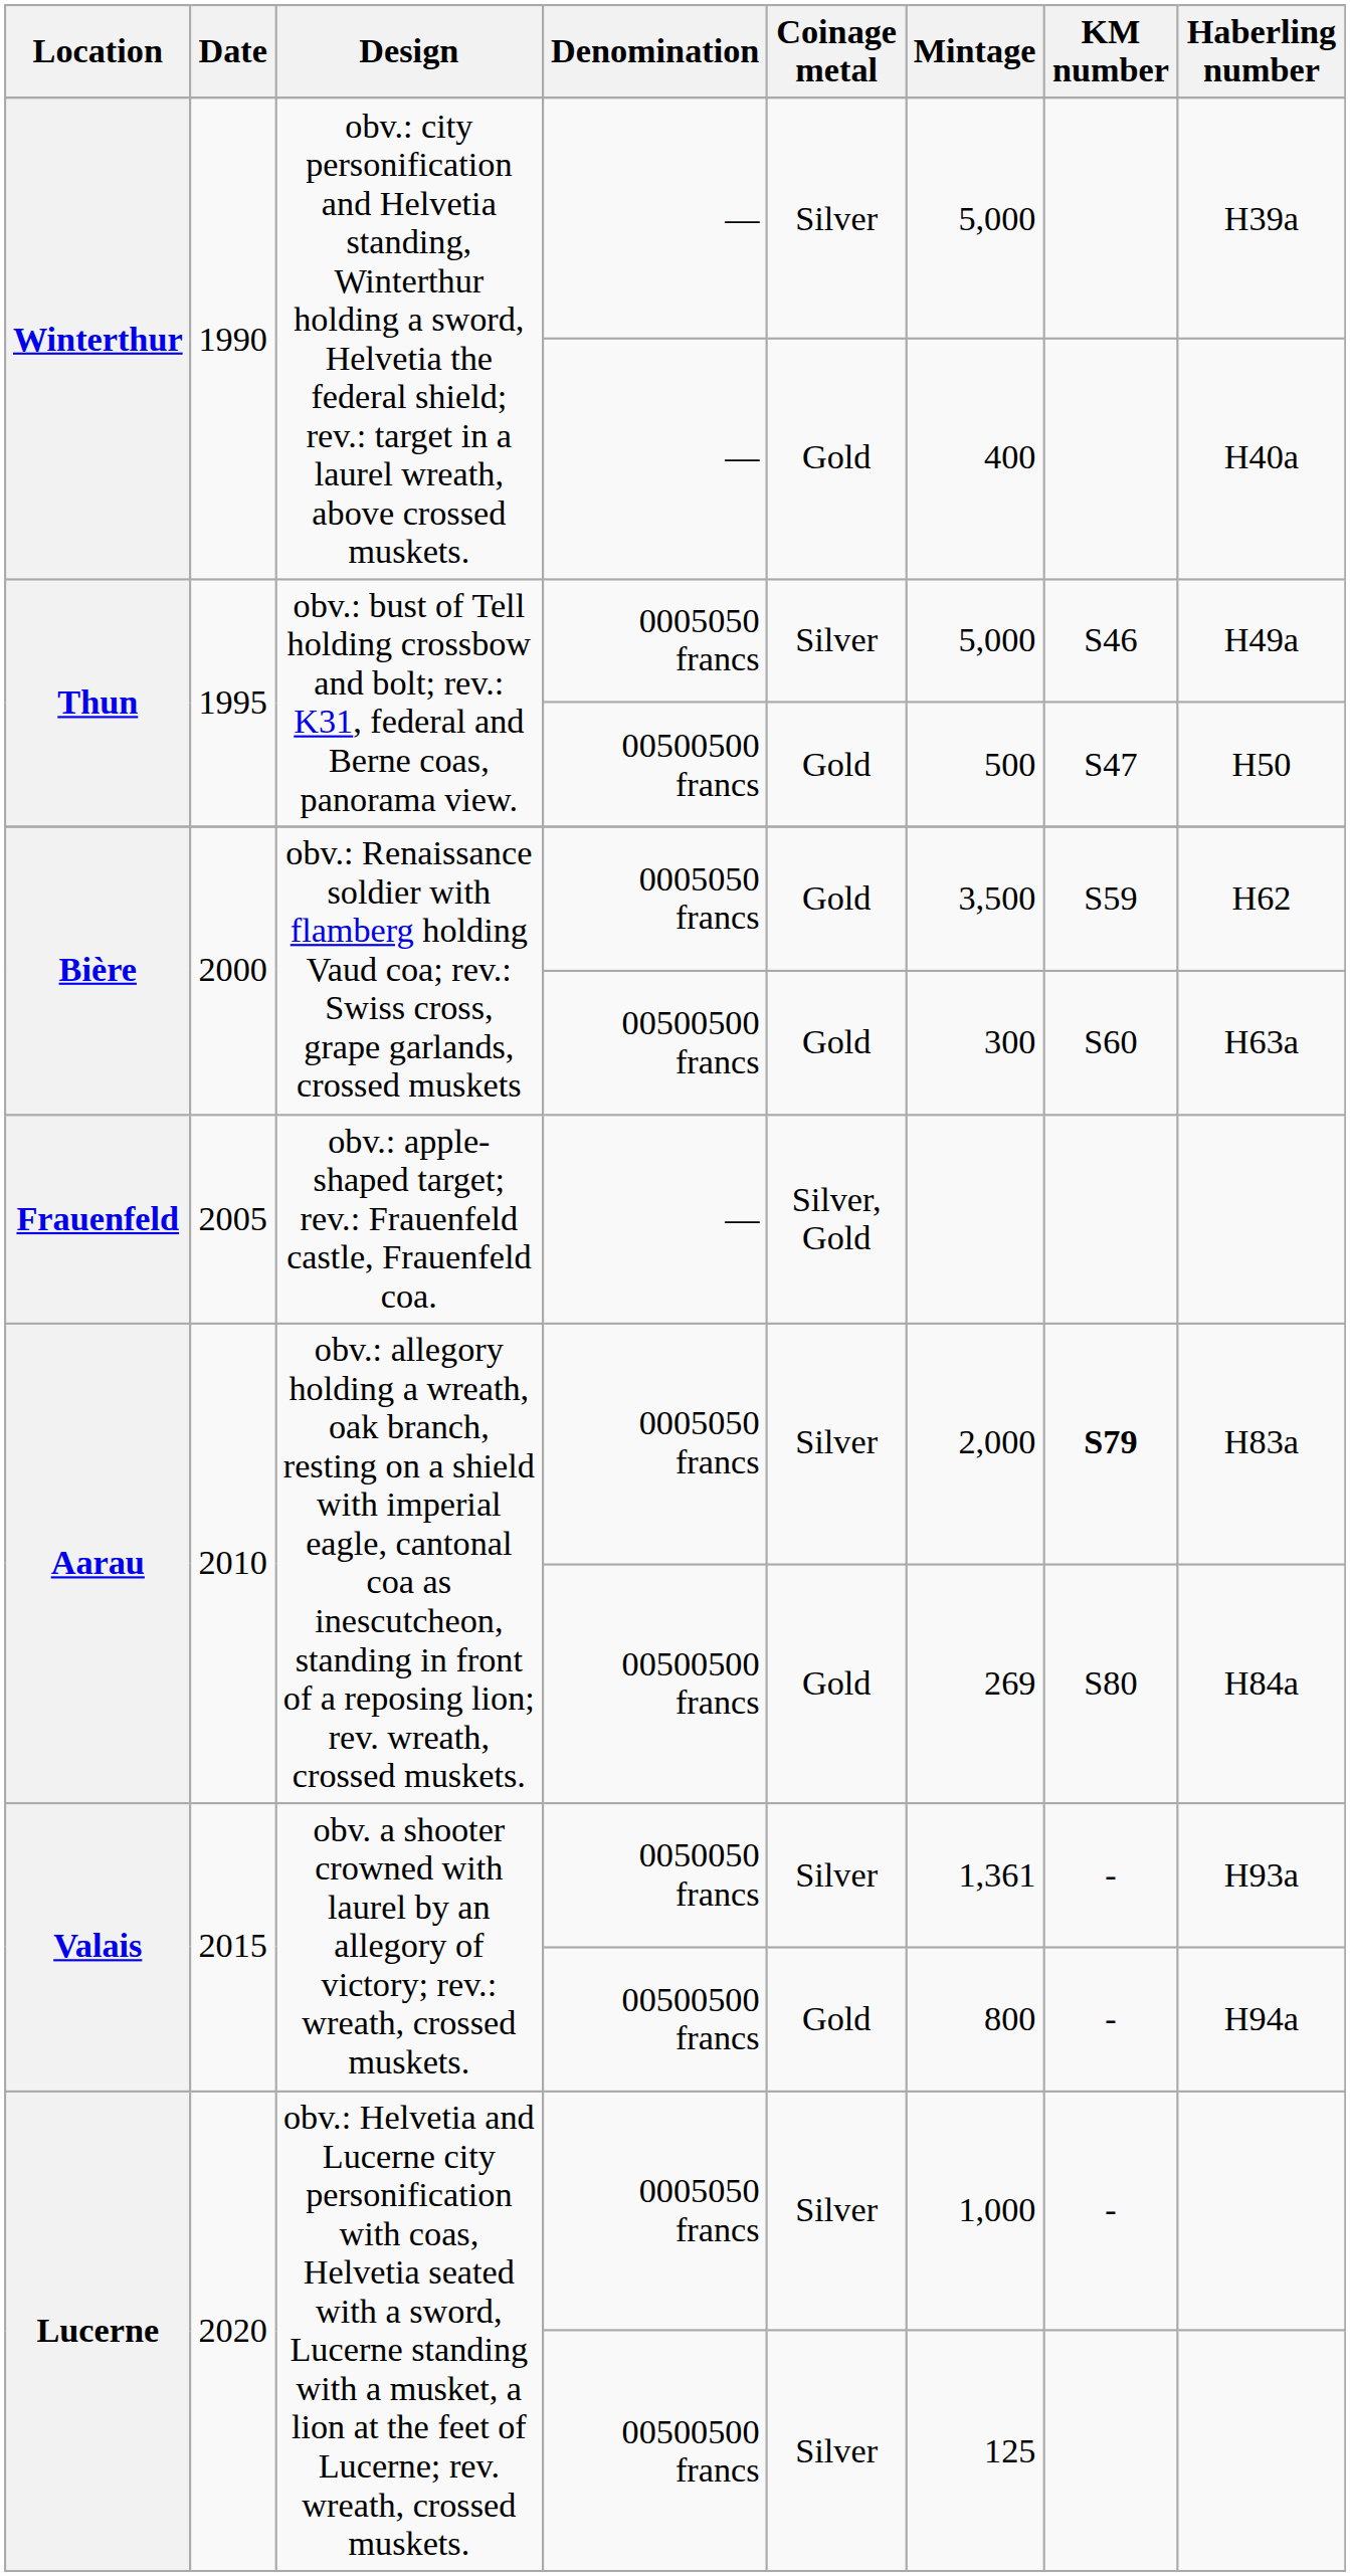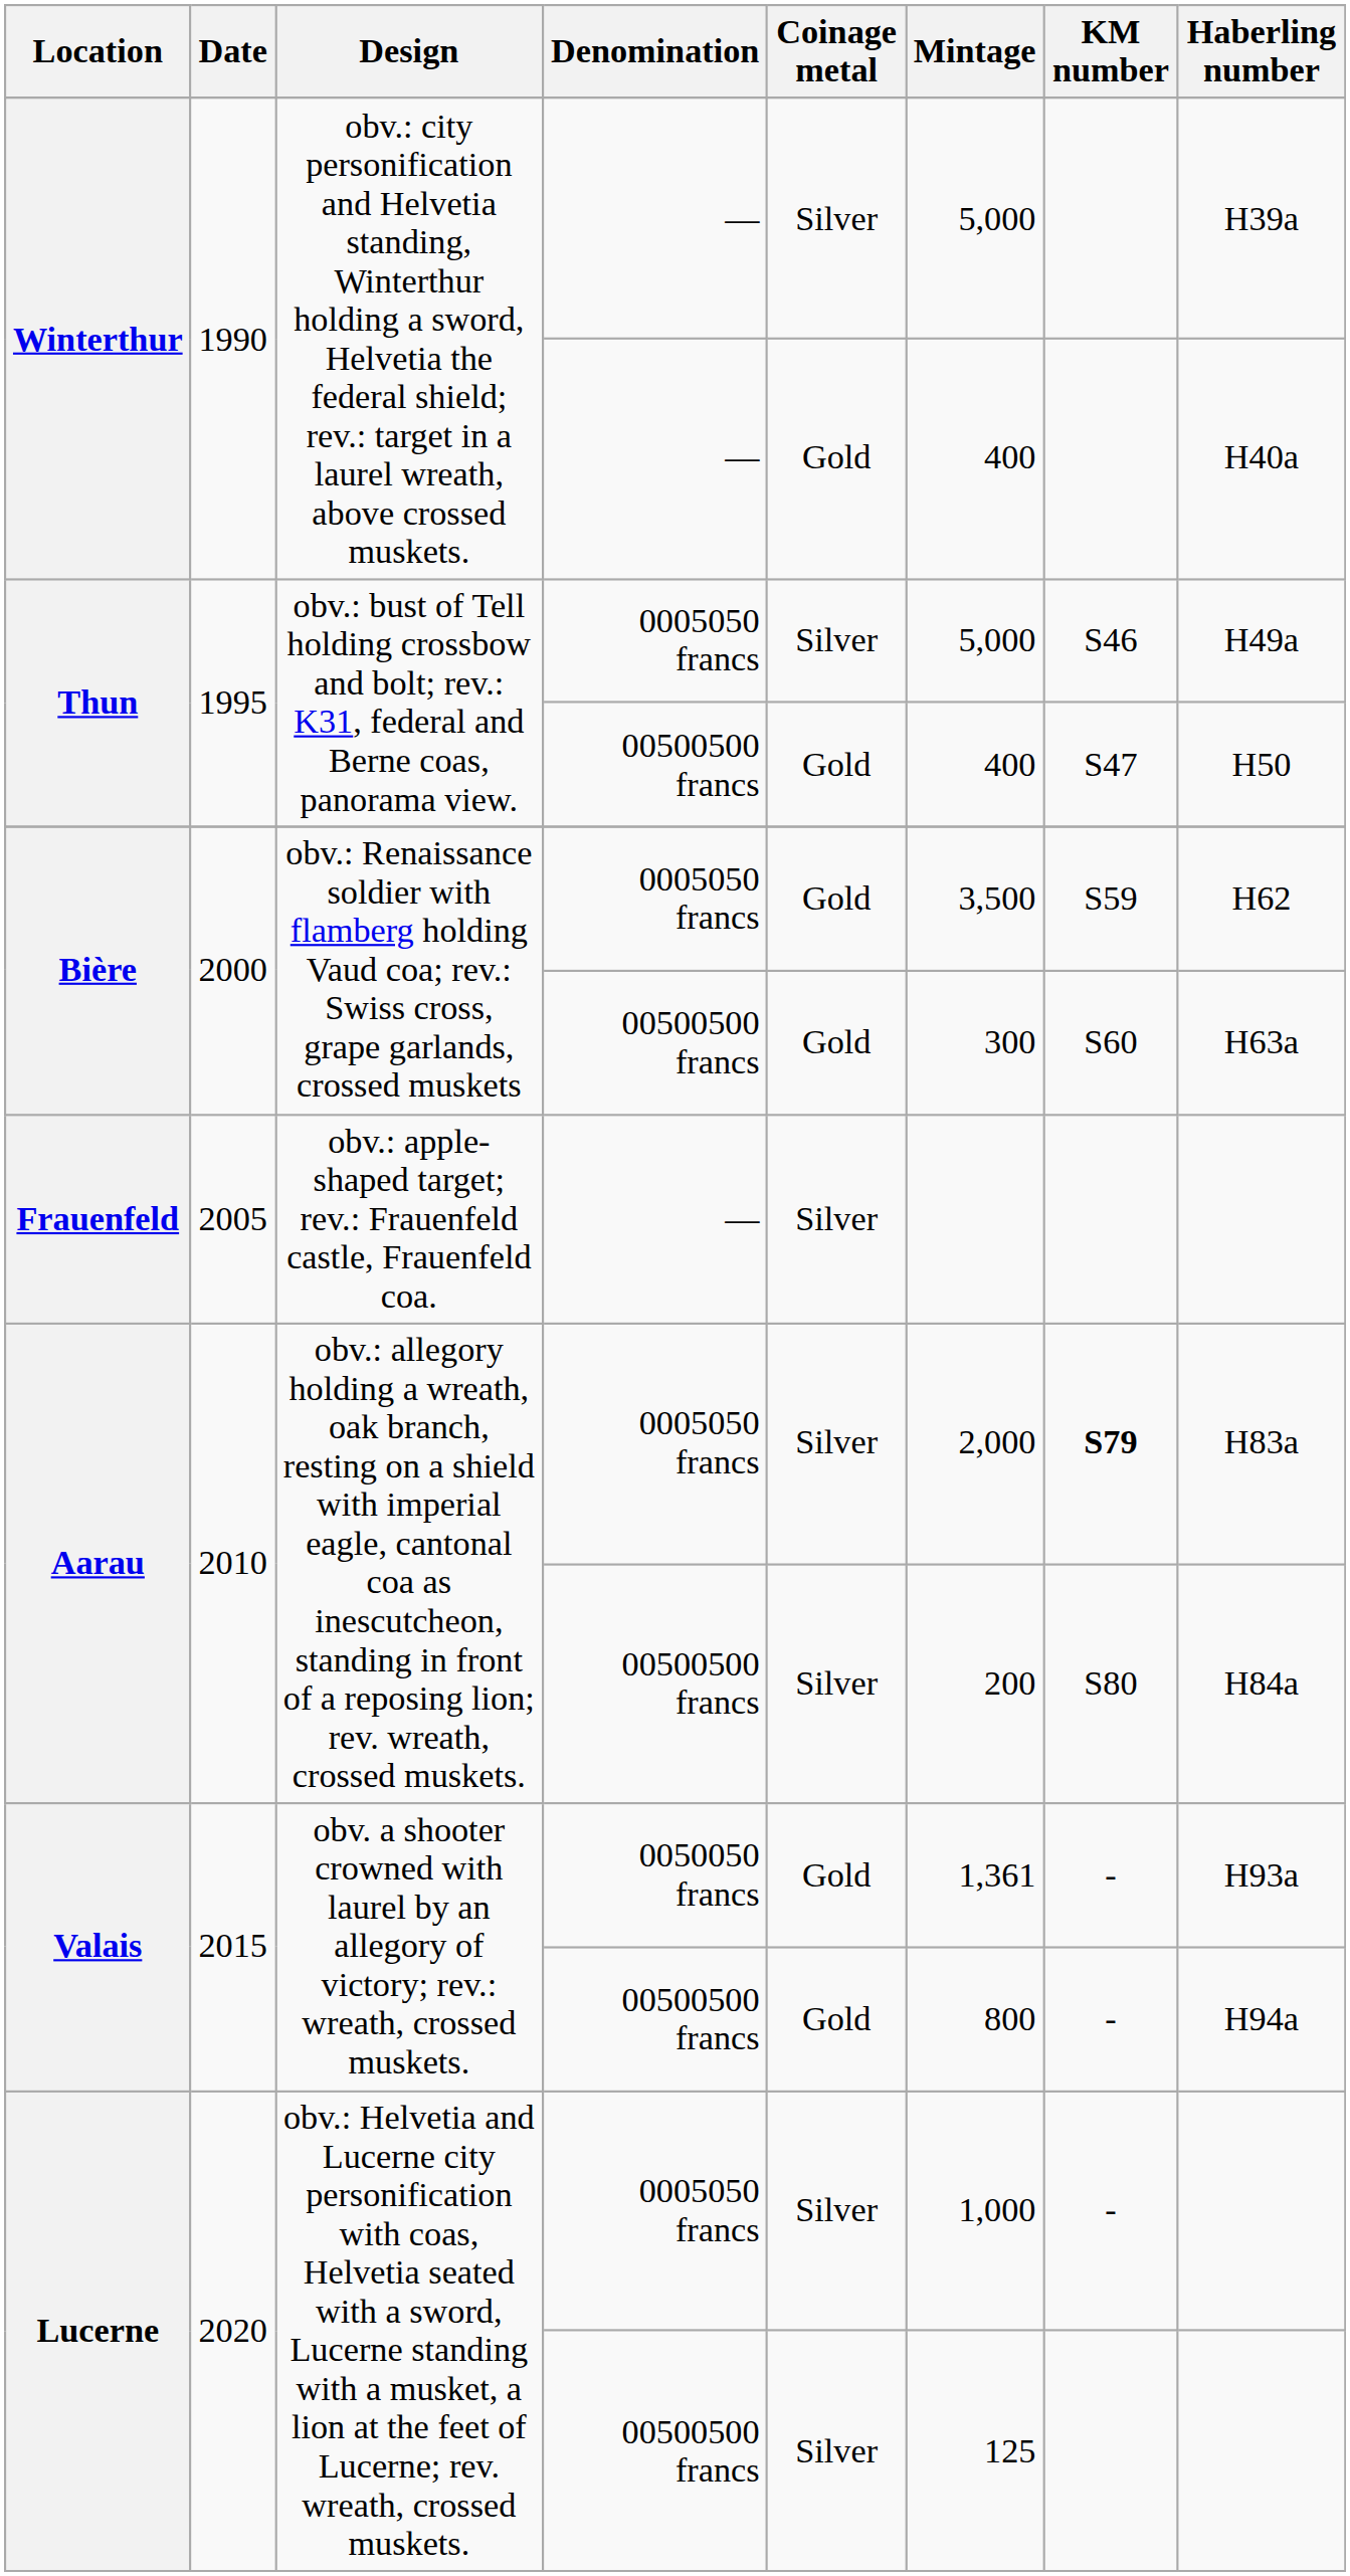Thun / 00500500 francs | Mintage: 500 -> 400
Frauenfeld | Coinage metal: Silver, Gold -> Silver
Aarau / 00500500 francs | Coinage metal: Gold -> Silver
Aarau / 00500500 francs | Mintage: 269 -> 200
Valais / 0050050 francs | Coinage metal: Silver -> Gold
